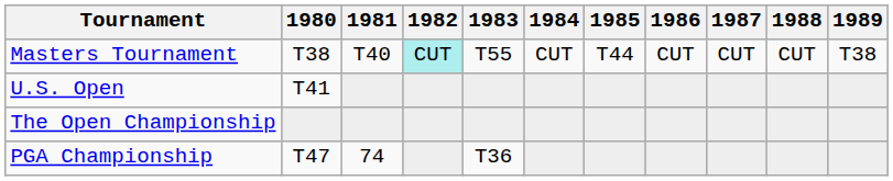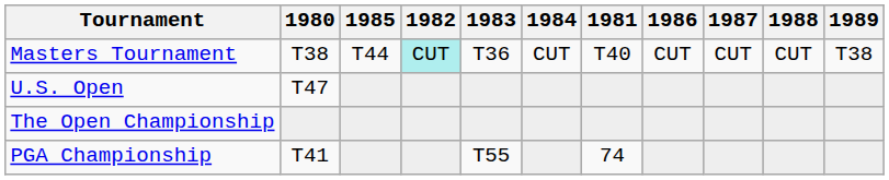columns swapped: 1981 <-> 1985
Masters Tournament | 1983: T55 -> T36
U.S. Open | 1980: T41 -> T47
PGA Championship | 1980: T47 -> T41
PGA Championship | 1983: T36 -> T55
